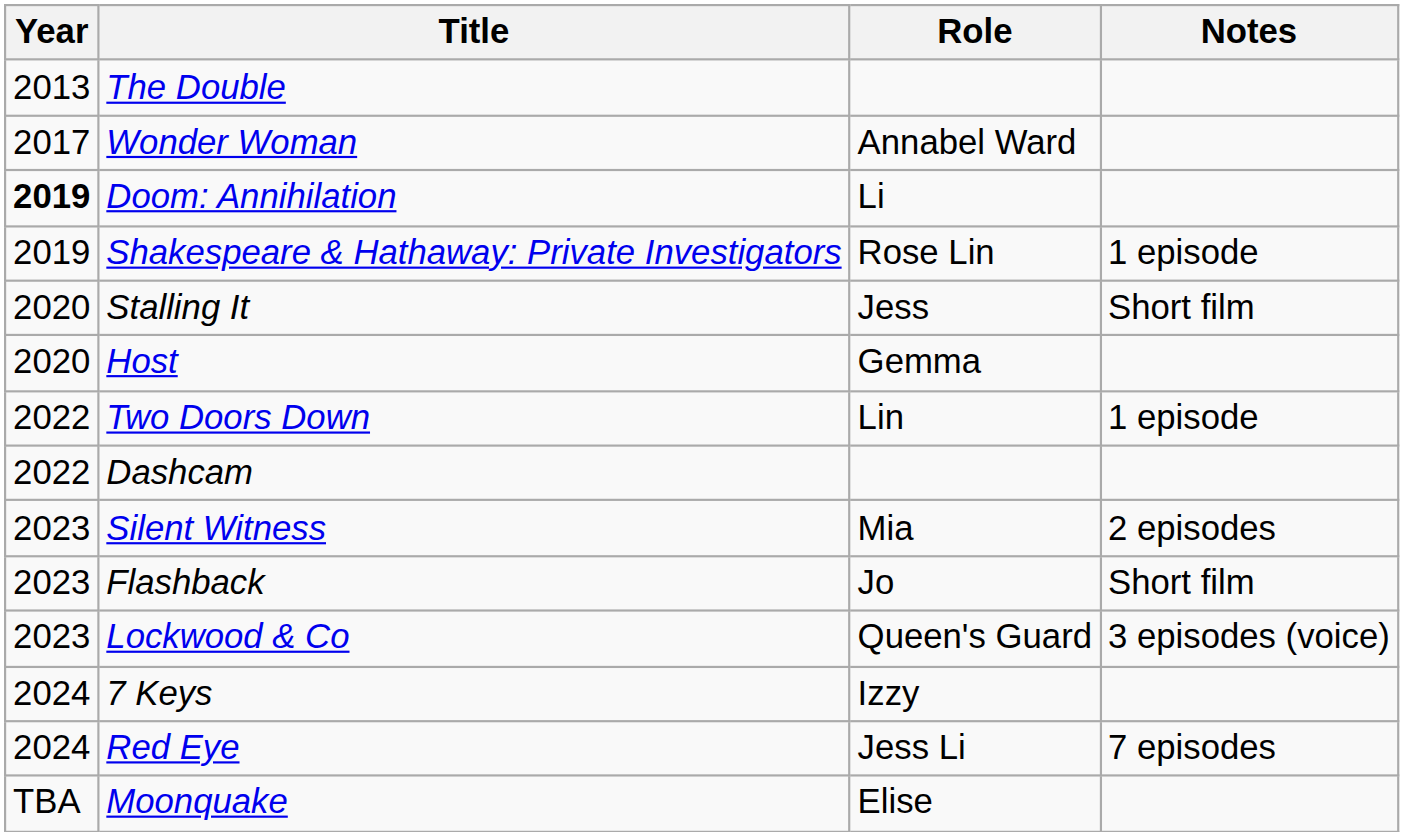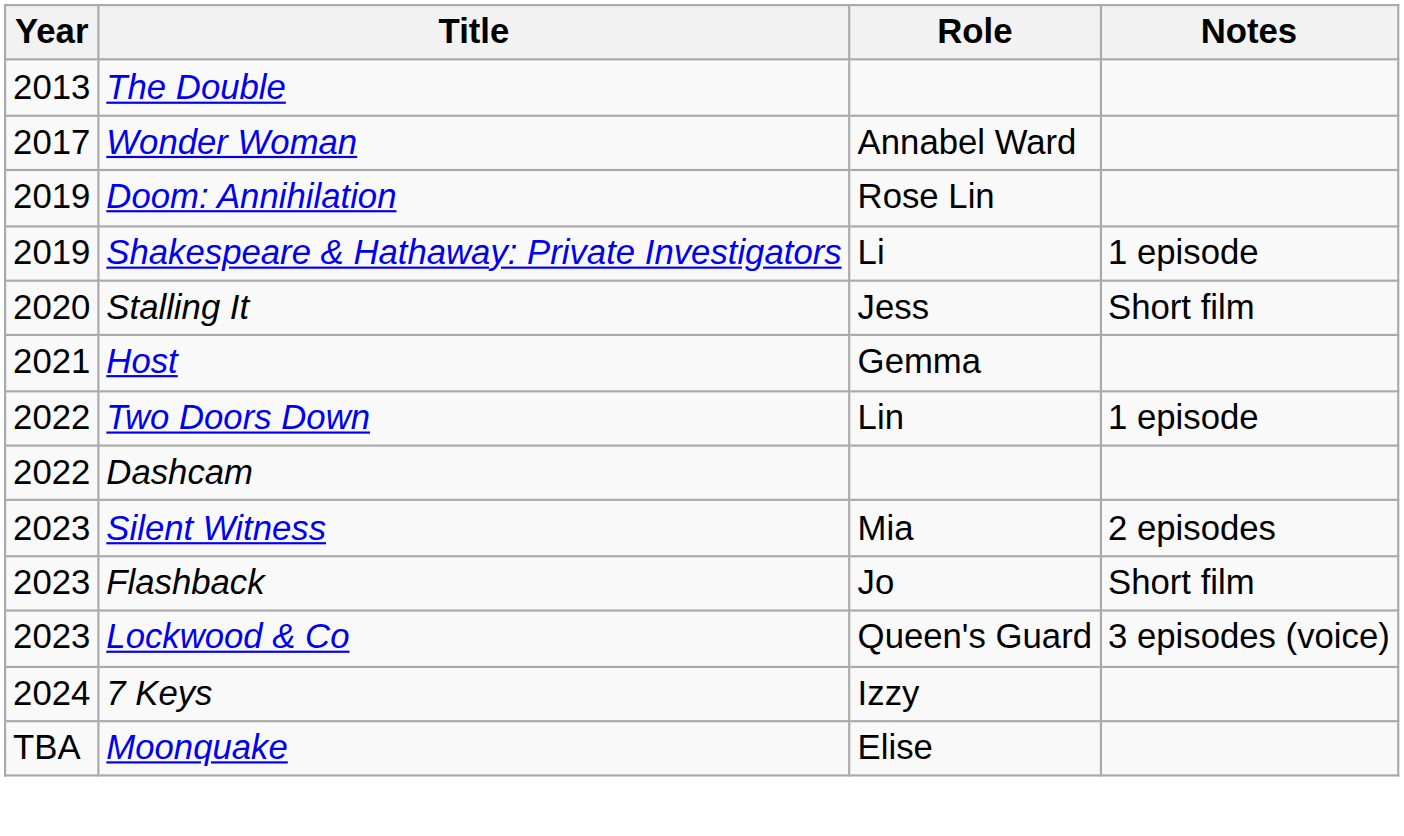Doom: Annihilation | Year: bold -> normal
Doom: Annihilation | Role: Li -> Rose Lin
Shakespeare & Hathaway: Private Investigators | Role: Rose Lin -> Li
Host | Year: 2020 -> 2021
- row: 2024 | Red Eye | Jess Li | 7 episodes
